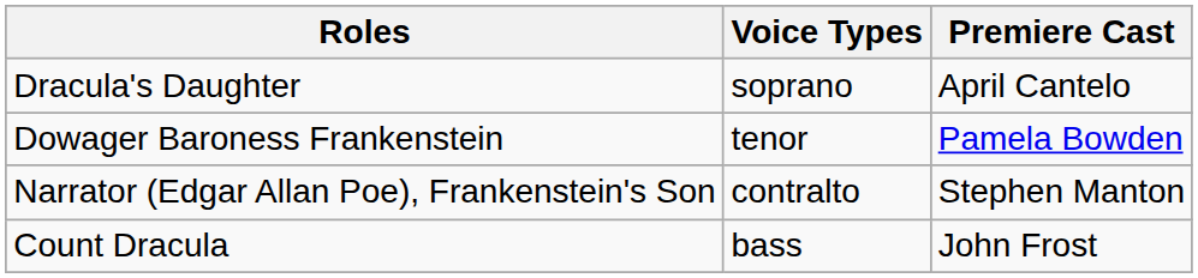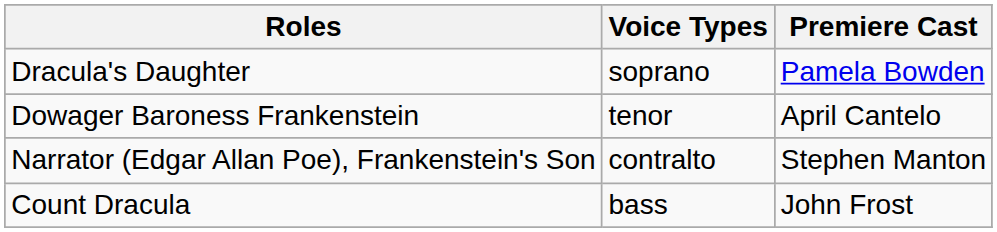Dracula's Daughter | Premiere Cast: April Cantelo -> Pamela Bowden
Dowager Baroness Frankenstein | Premiere Cast: Pamela Bowden -> April Cantelo
